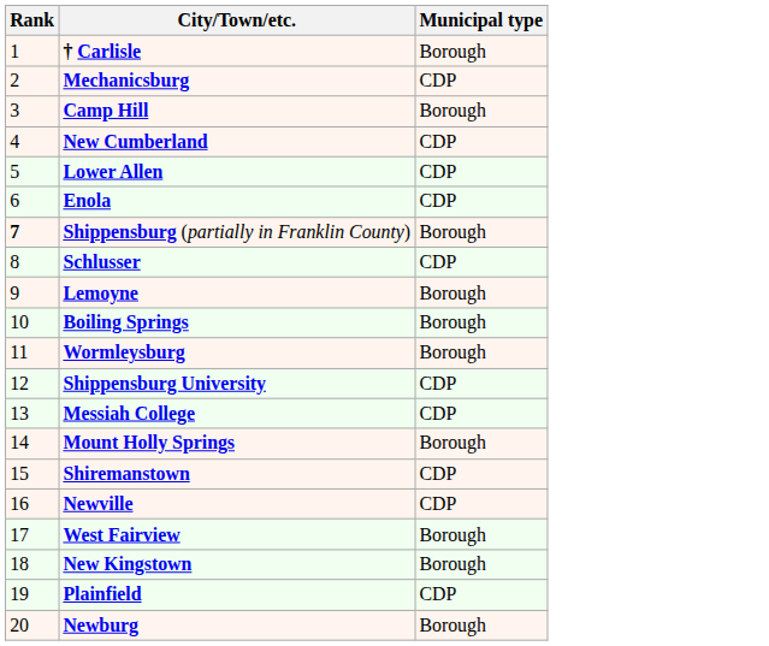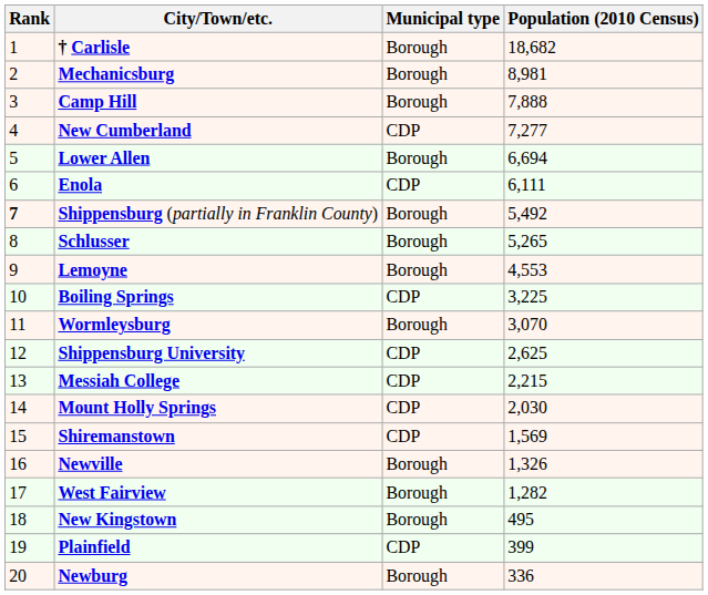+ column: Population (2010 Census) | 18,682 | 8,981 | 7,888 | 7,277 | 6,694 | 6,111 | 5,492 | 5,265 | 4,553 | 3,225 | 3,070 | 2,625 | 2,215 | 2,030 | 1,569 | 1,326 | 1,282 | 495 | 399 | 336
Mechanicsburg | Municipal type: CDP -> Borough
Lower Allen | Municipal type: CDP -> Borough
Schlusser | Municipal type: CDP -> Borough
Boiling Springs | Municipal type: Borough -> CDP
Mount Holly Springs | Municipal type: Borough -> CDP
Newville | Municipal type: CDP -> Borough
